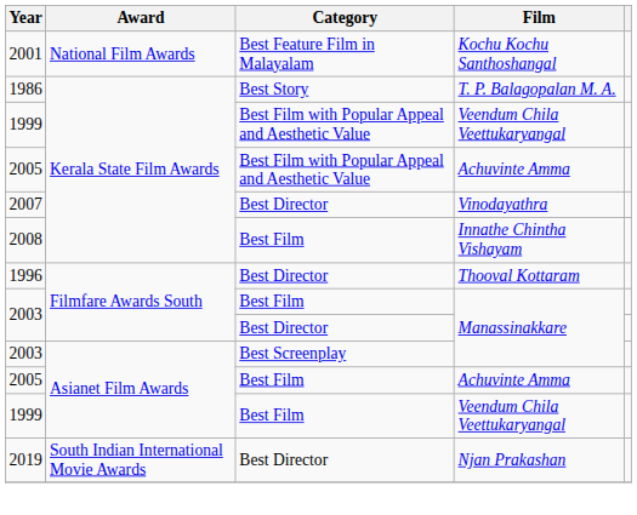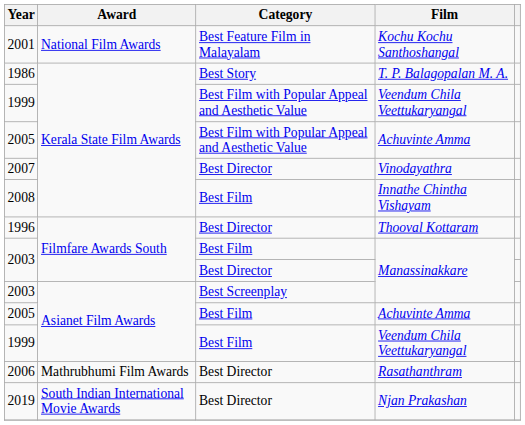+ row: 2006 | Mathrubhumi Film Awards | Best Director | Rasathanthram
